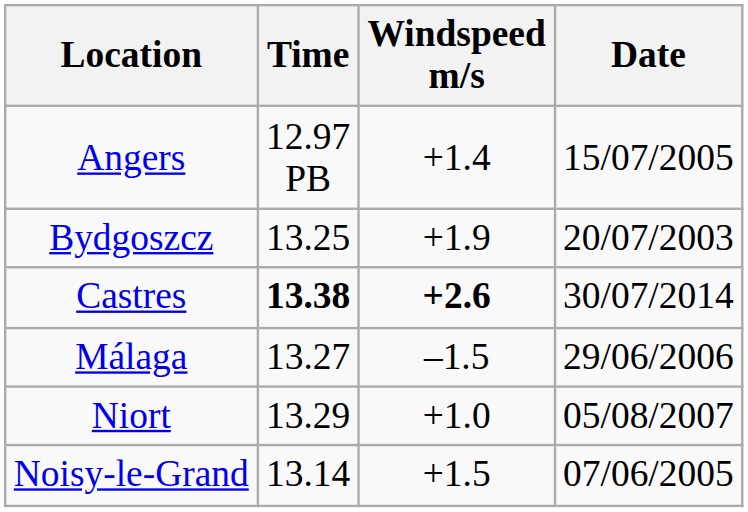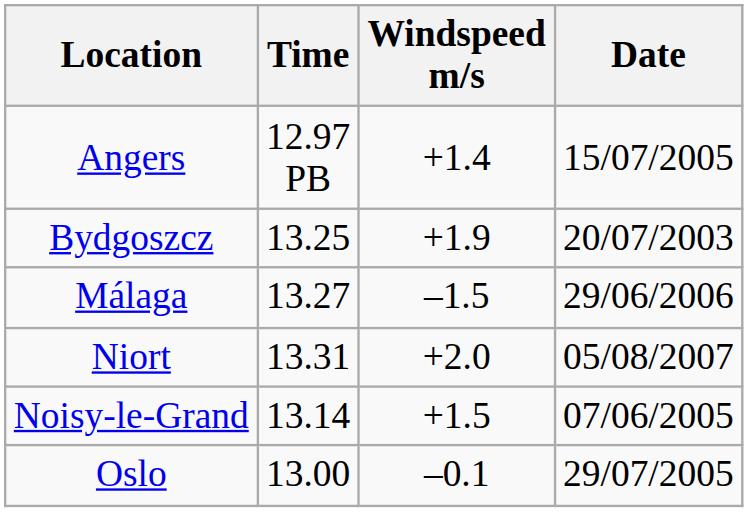- row: Castres | 13.38 | +2.6 | 30/07/2014
Niort | Time: 13.29 -> 13.31
Niort | Windspeed m/s: +1.0 -> +2.0
+ row: Oslo | 13.00 | –0.1 | 29/07/2005
